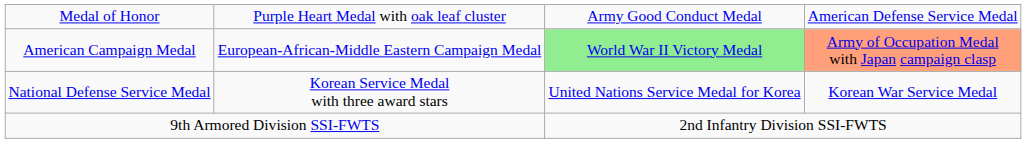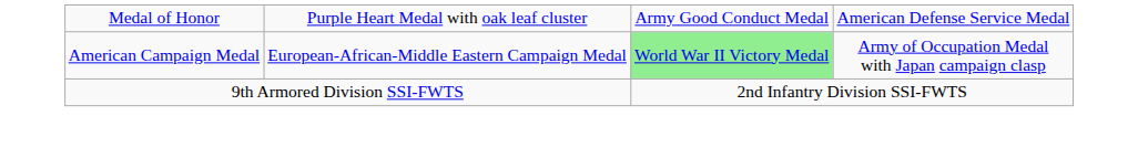American Campaign Medal | column 4: lightsalmon background -> no background
- row: National Defense Service Medal | Korean Service Medal with three award stars | United Nations Service Medal for Korea | Korean War Service Medal
